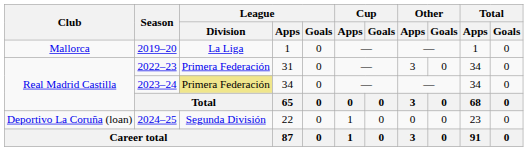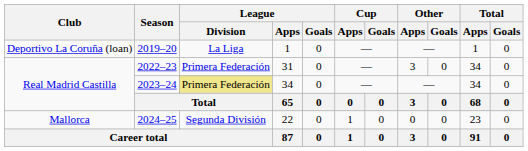2019–20 | Club: Mallorca -> Deportivo La Coruña (loan)
2024–25 | Club: Deportivo La Coruña (loan) -> Mallorca
